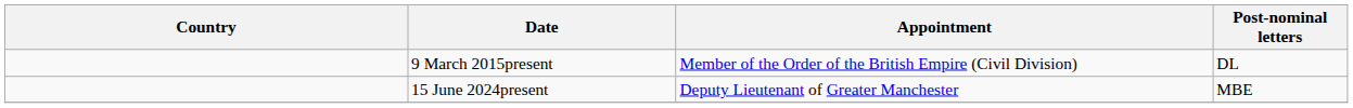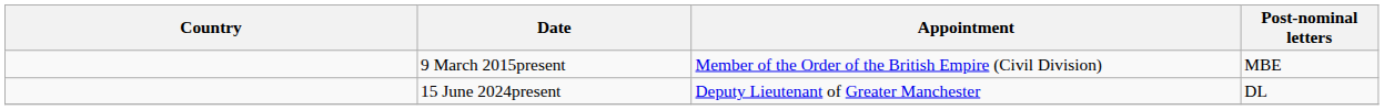9 March 2015present | Post-nominal letters: DL -> MBE
15 June 2024present | Post-nominal letters: MBE -> DL
